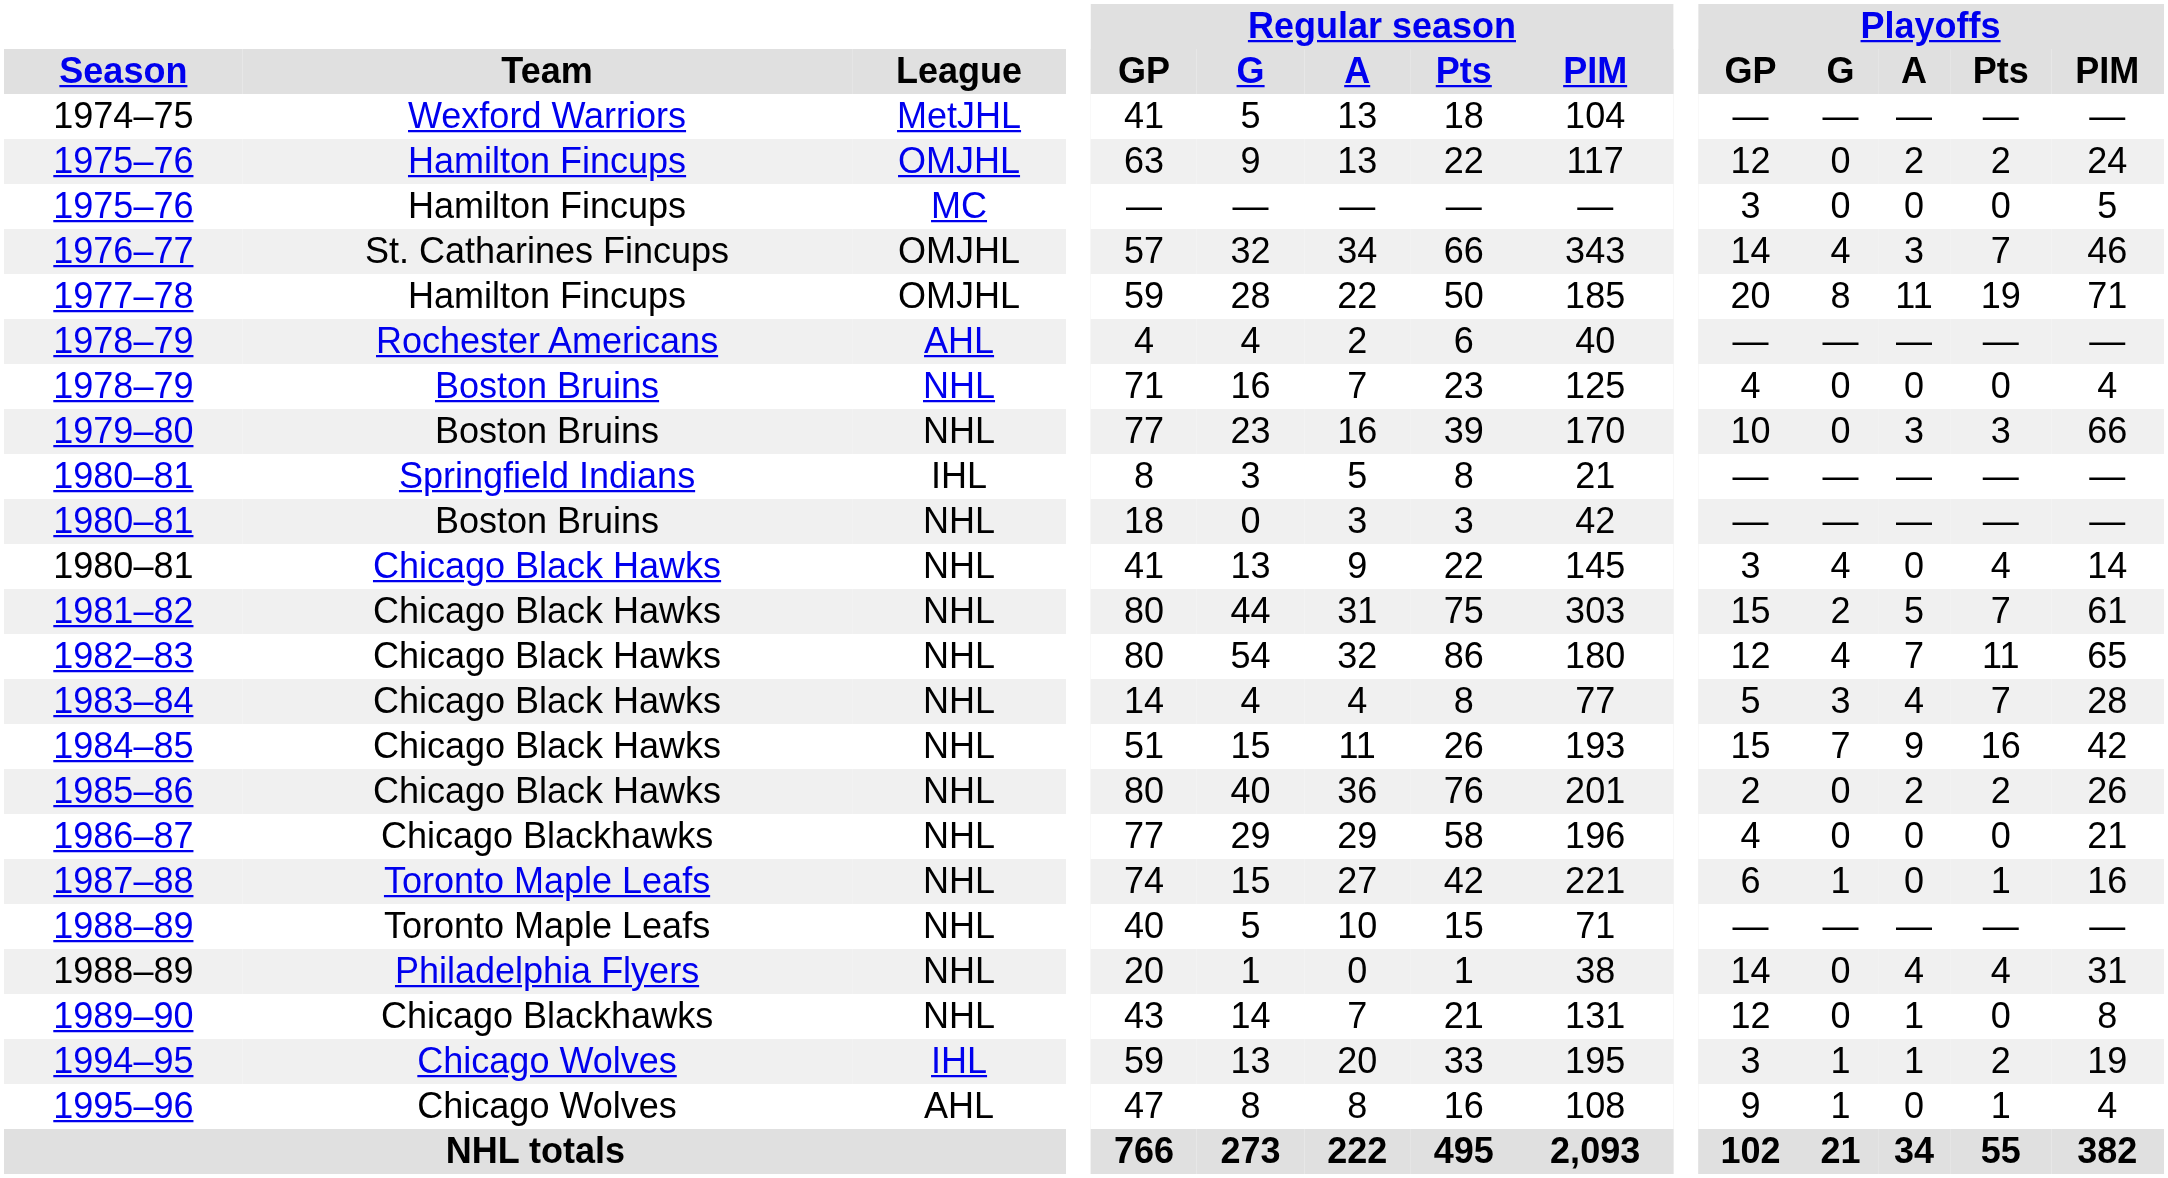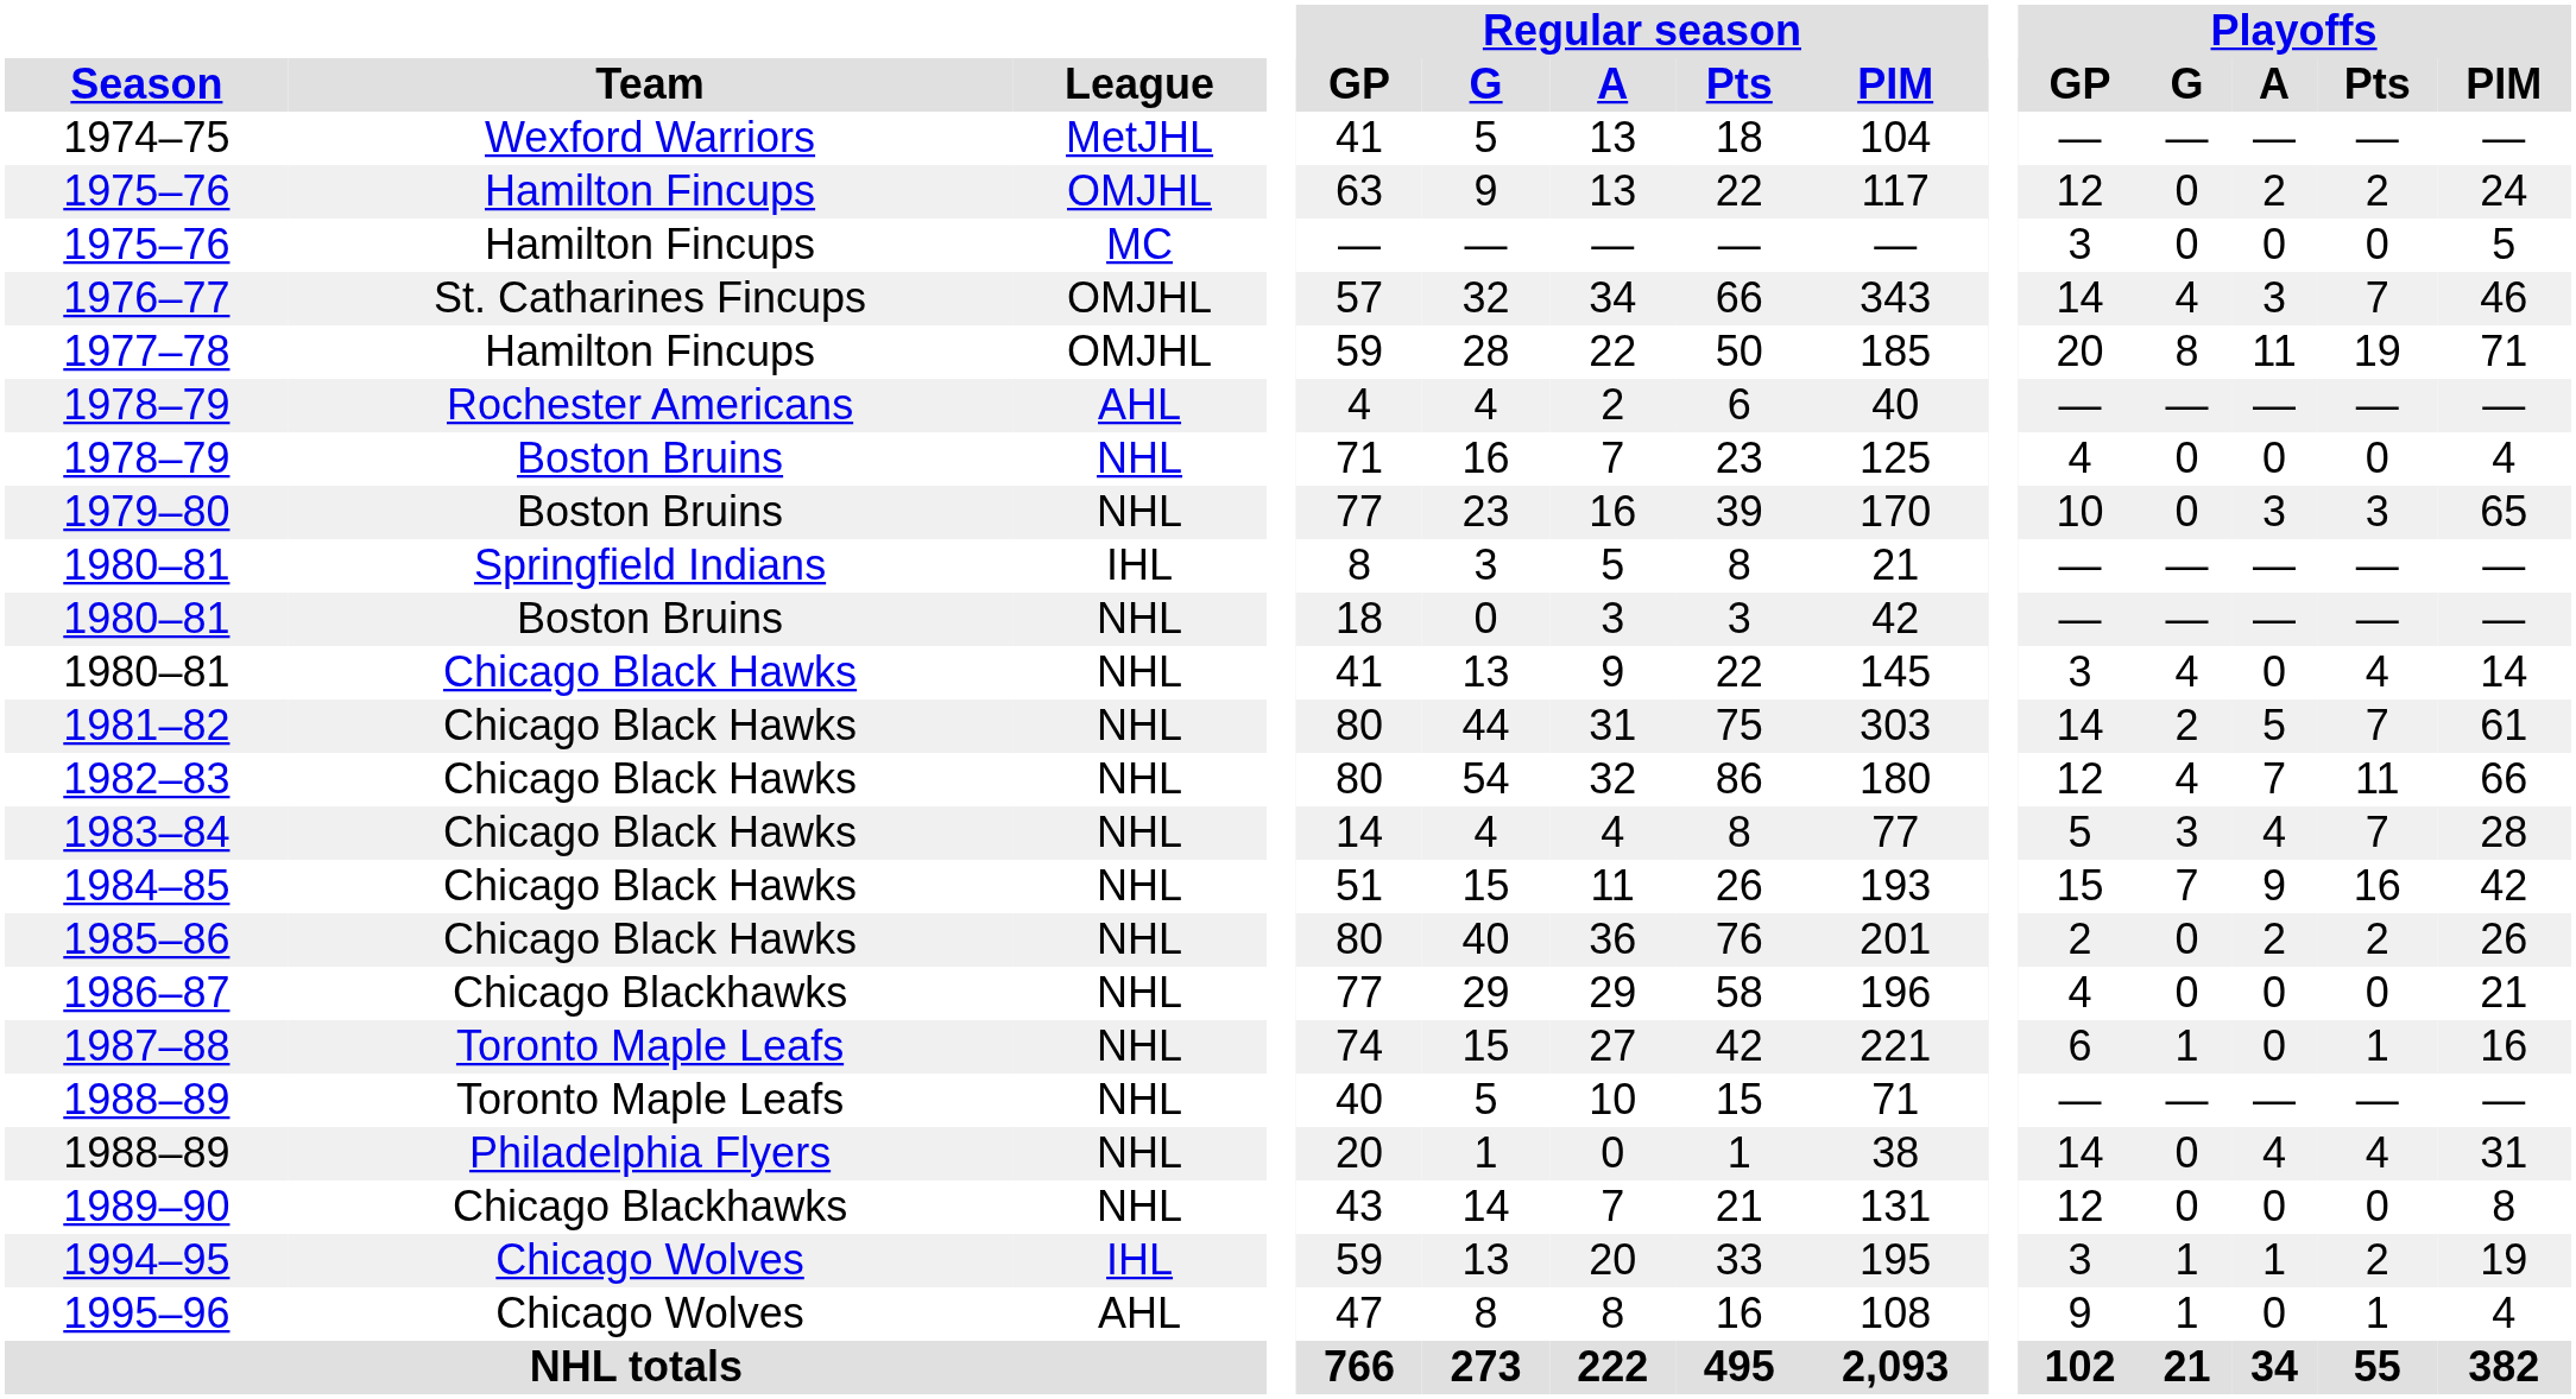1979–80 | Playoffs / PIM: 66 -> 65
1981–82 | Playoffs / GP: 15 -> 14
1982–83 | Playoffs / PIM: 65 -> 66
1989–90 | Playoffs / A: 1 -> 0
